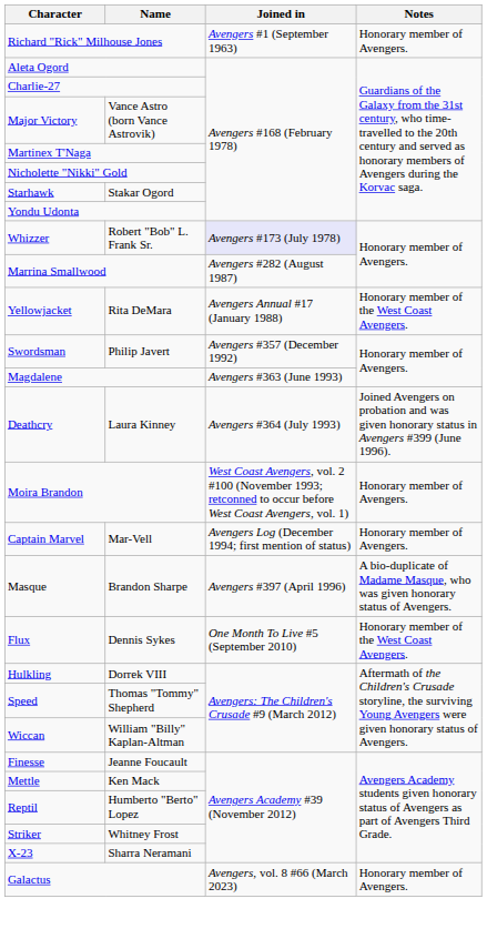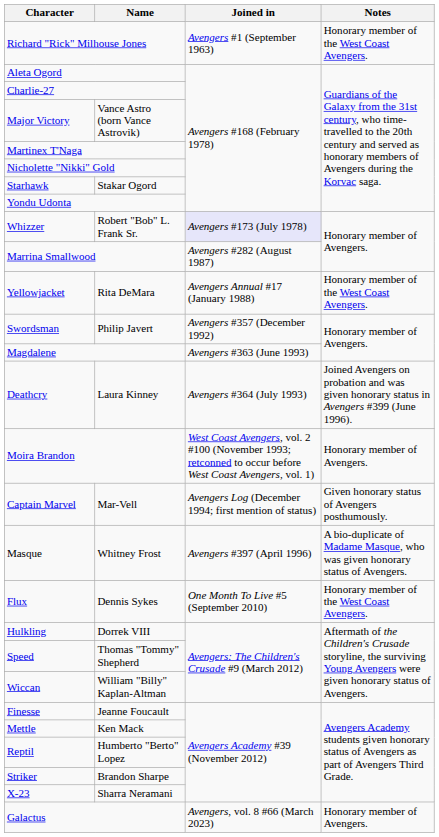Richard "Rick" Milhouse Jones | Notes: Honorary member of Avengers. -> Honorary member of the West Coast Avengers.
Captain Marvel | Notes: Honorary member of Avengers. -> Given honorary status of Avengers posthumously.
Masque | Name: Brandon Sharpe -> Whitney Frost
Striker | Name: Whitney Frost -> Brandon Sharpe
